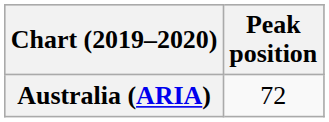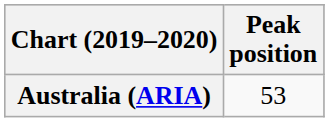Australia (ARIA) | Peak position: 72 -> 53
